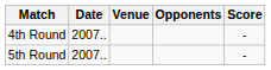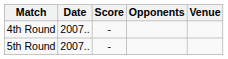columns swapped: Venue <-> Score
